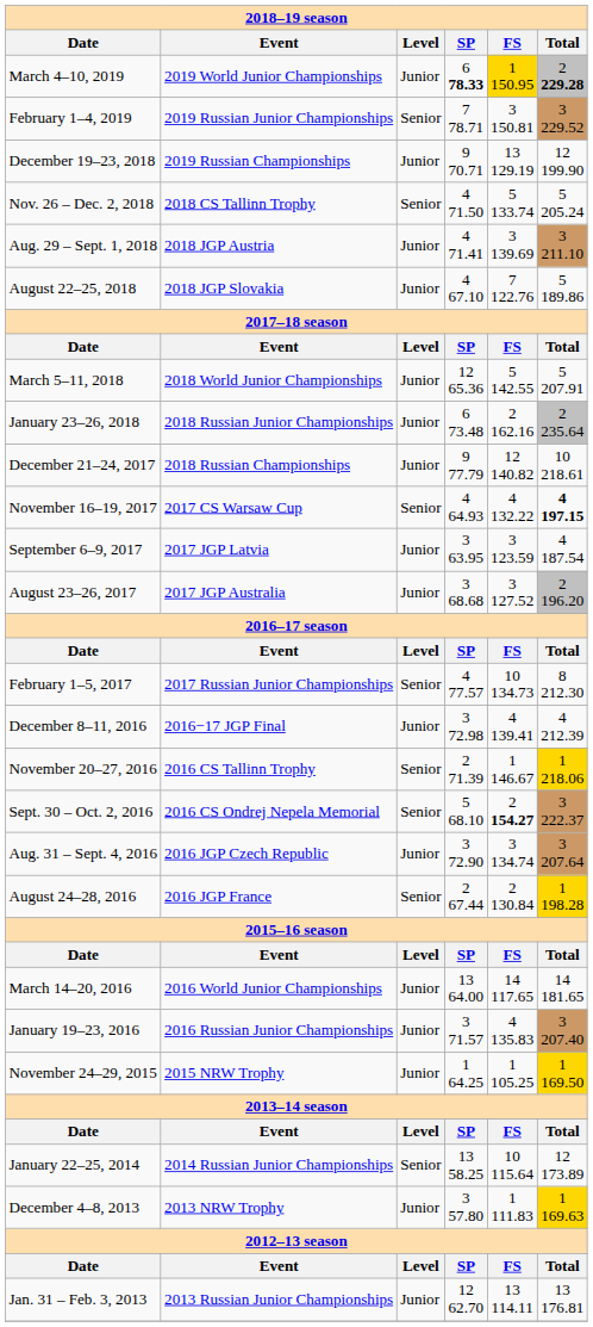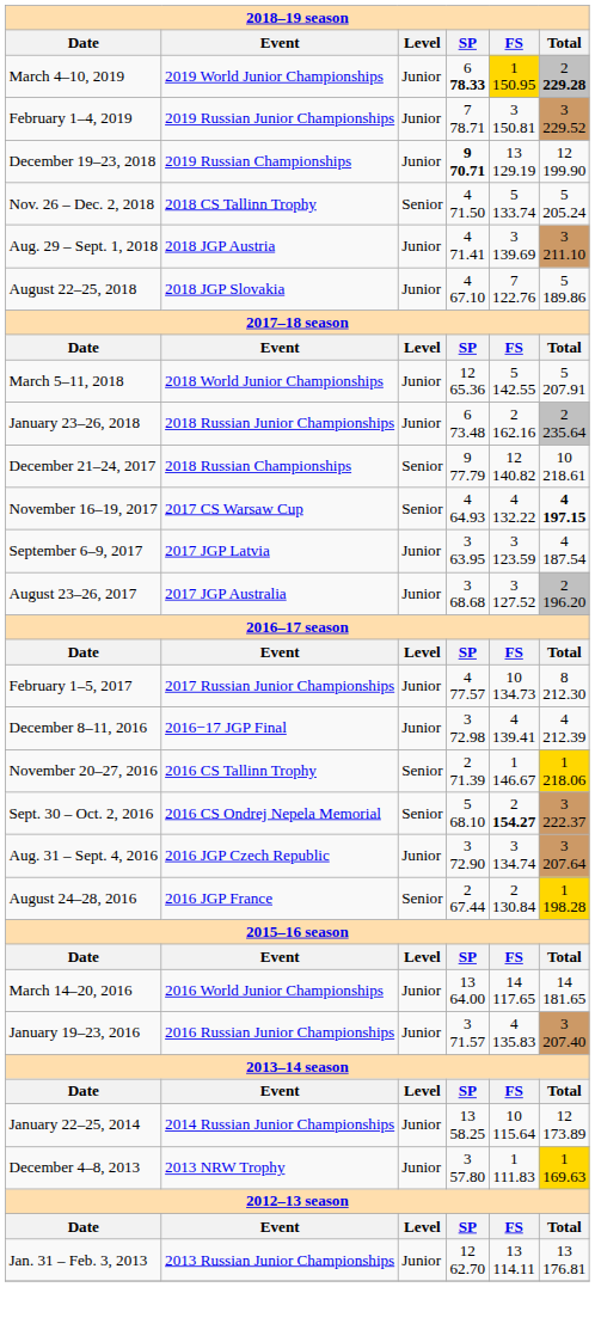February 1–4, 2019 | column 3: Senior -> Junior
December 19–23, 2018 | column 4: normal -> bold
December 21–24, 2017 | column 3: Junior -> Senior
February 1–5, 2017 | column 3: Senior -> Junior
- row: November 24–29, 2015 | 2015 NRW Trophy | Junior | 1 64.25 | 1 105.25 | 1 169.50
January 22–25, 2014 | column 3: Senior -> Junior
